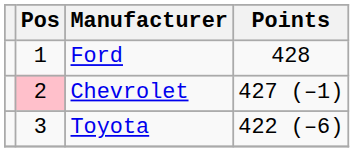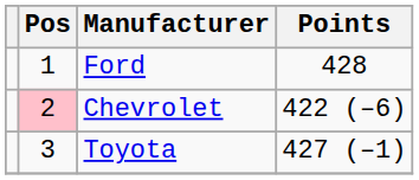Chevrolet | Points: 427 (–1) -> 422 (–6)
Toyota | Points: 422 (–6) -> 427 (–1)
